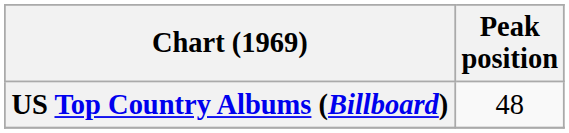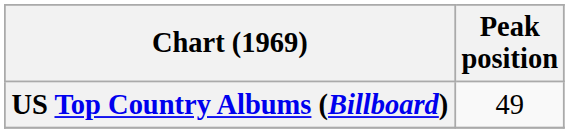US Top Country Albums (Billboard) | Peak position: 48 -> 49
